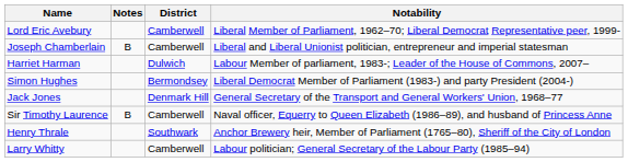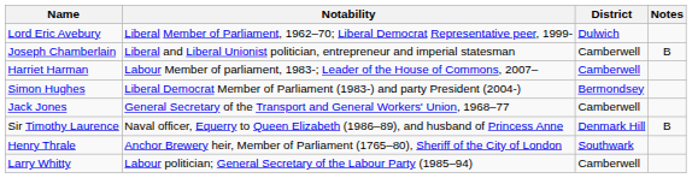columns swapped: Notability <-> Notes
Lord Eric Avebury | District: Camberwell -> Dulwich
Harriet Harman | District: Dulwich -> Camberwell
Jack Jones | District: Denmark Hill -> Camberwell
Sir Timothy Laurence | District: Camberwell -> Denmark Hill
